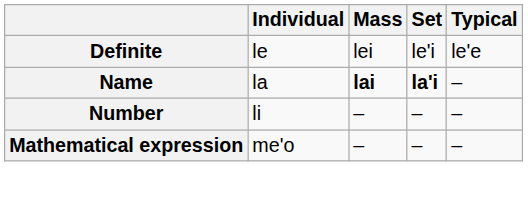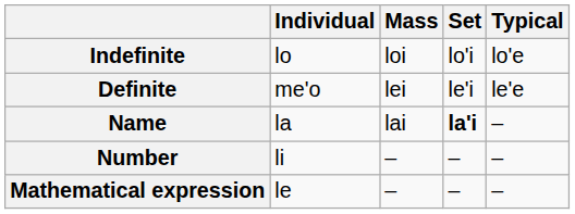+ row: Indefinite | lo | loi | lo'i | lo'e
Definite | Individual: le -> me'o
Name | Mass: bold -> normal
Mathematical expression | Individual: me'o -> le
